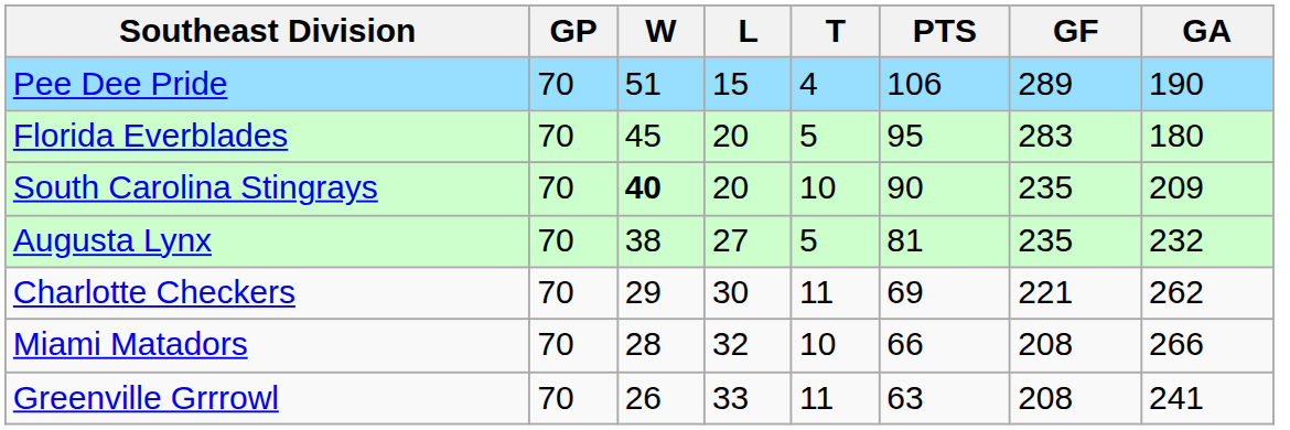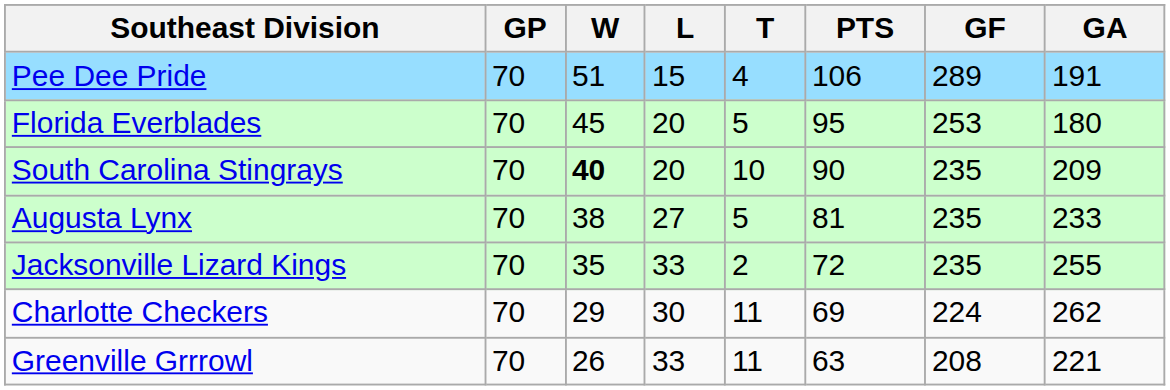Pee Dee Pride | GA: 190 -> 191
Florida Everblades | GF: 283 -> 253
Augusta Lynx | GA: 232 -> 233
+ row: Jacksonville Lizard Kings | 70 | 35 | 33 | 2 | 72 | 235 | 255
Charlotte Checkers | GF: 221 -> 224
- row: Miami Matadors | 70 | 28 | 32 | 10 | 66 | 208 | 266
Greenville Grrrowl | GA: 241 -> 221
